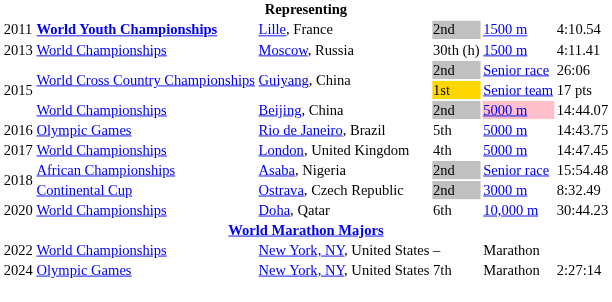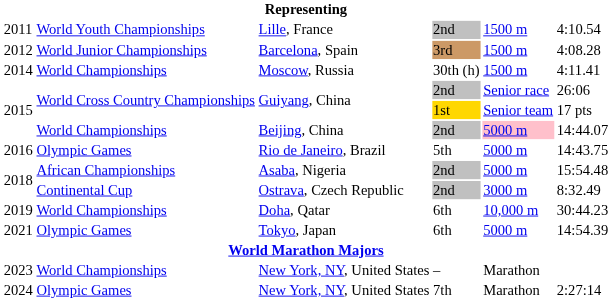Lille, France | column 2: bold -> normal
+ row: 2012 | World Junior Championships | Barcelona, Spain | 3rd | 1500 m | 4:08.28
Moscow, Russia | column 1: 2013 -> 2014
- row: 2017 | World Championships | London, United Kingdom | 4th | 5000 m | 14:47.45
Asaba, Nigeria | column 5: Senior race -> 5000 m
Doha, Qatar | column 1: 2020 -> 2019
+ row: 2021 | Olympic Games | Tokyo, Japan | 6th | 5000 m | 14:54.39
New York, NY, United States / – | column 1: 2022 -> 2023
